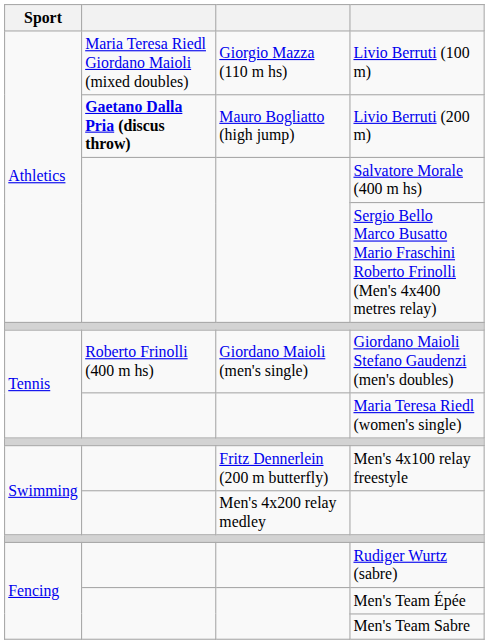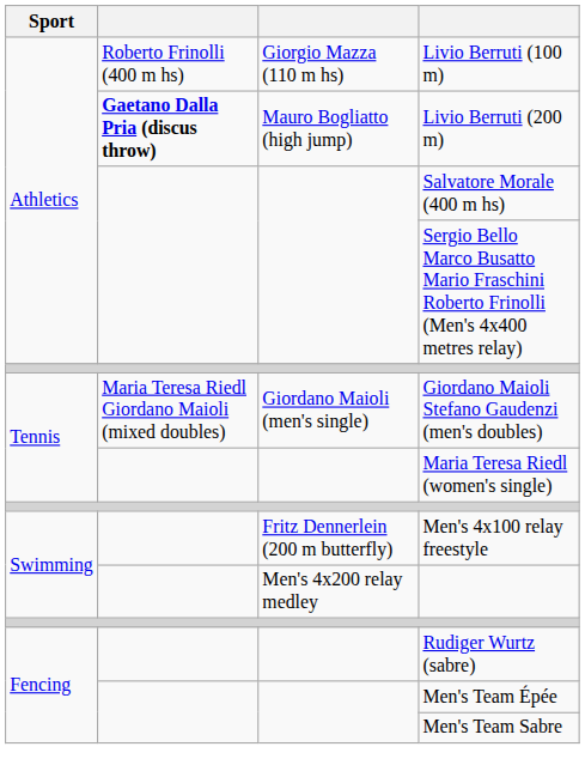Livio Berruti (100 m) | column 2: Maria Teresa Riedl Giordano Maioli (mixed doubles) -> Roberto Frinolli (400 m hs)
Giordano Maioli Stefano Gaudenzi (men's doubles) | column 2: Roberto Frinolli (400 m hs) -> Maria Teresa Riedl Giordano Maioli (mixed doubles)
